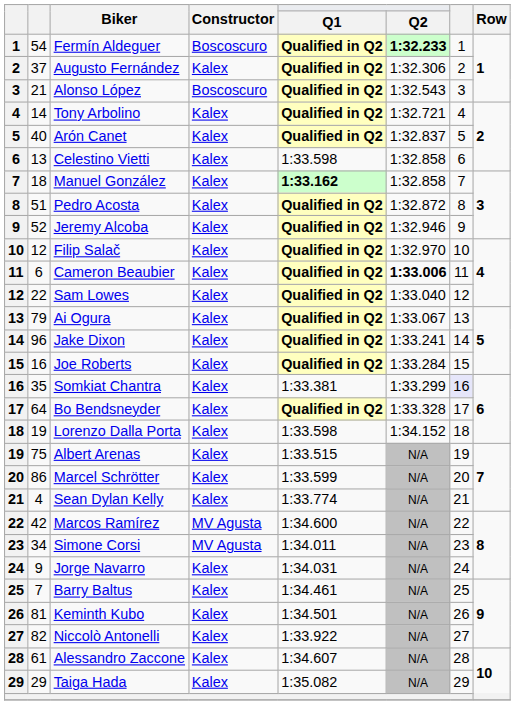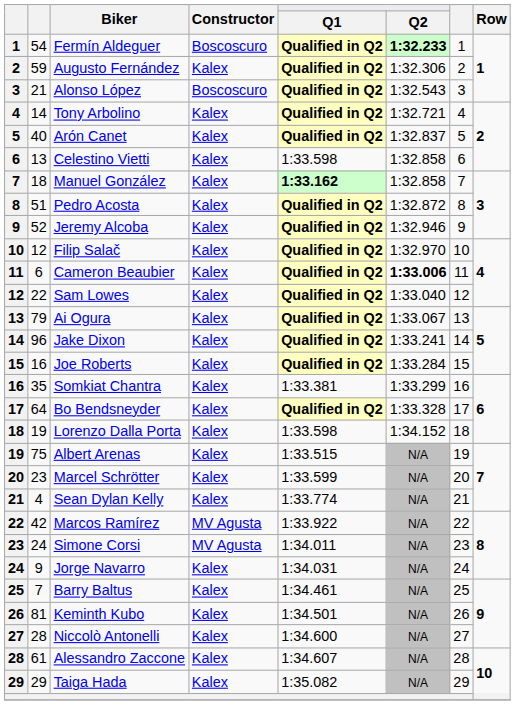Augusto Fernández | column 2: 37 -> 59
Somkiat Chantra | column 7: lavender background -> no background
Marcel Schrötter | column 2: 86 -> 23
Marcos Ramírez | Q1: 1:34.600 -> 1:33.922
Simone Corsi | column 2: 34 -> 24
Niccolò Antonelli | column 2: 82 -> 28
Niccolò Antonelli | Q1: 1:33.922 -> 1:34.600
